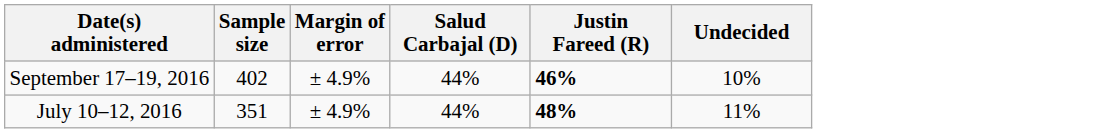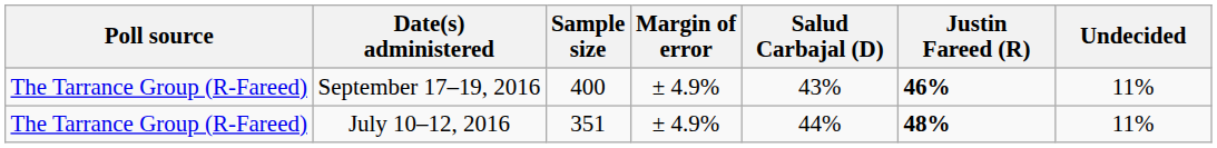+ column: Poll source | The Tarrance Group (R-Fareed) | The Tarrance Group (R-Fareed)
September 17–19, 2016 | Sample size: 402 -> 400
September 17–19, 2016 | Salud Carbajal (D): 44% -> 43%
September 17–19, 2016 | Undecided: 10% -> 11%
